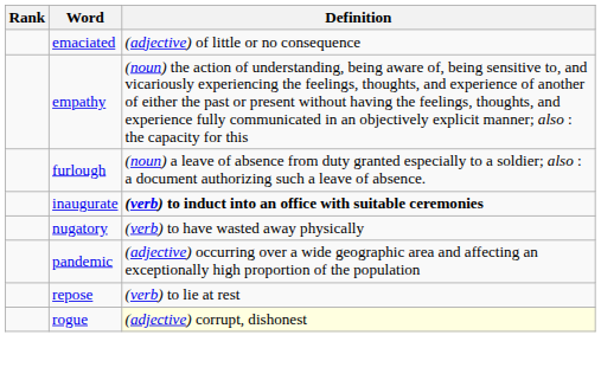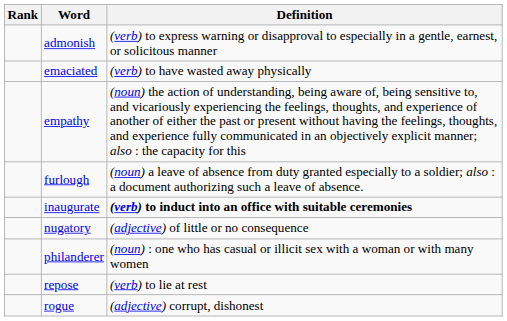+ row: admonish | (verb) to express warning or disapproval to especially in a gentle, earnest, or solicitous manner
emaciated | Definition: (adjective) of little or no consequence -> (verb) to have wasted away physically
nugatory | Definition: (verb) to have wasted away physically -> (adjective) of little or no consequence
- row: pandemic | (adjective) occurring over a wide geographic area and affecting an exceptionally high proportion of the population
+ row: philanderer | (noun) : one who has casual or illicit sex with a woman or with many women
rogue | Definition: lightyellow background -> no background
